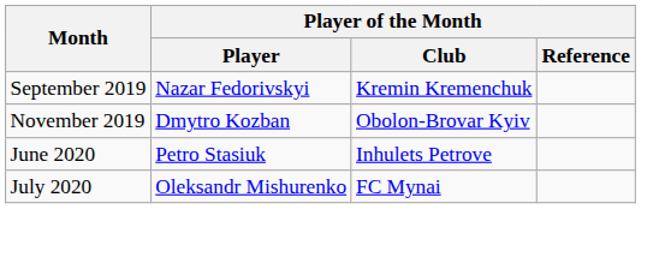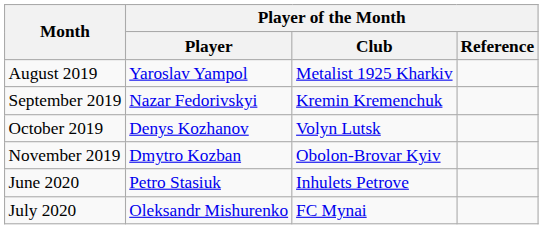+ row: August 2019 | Yaroslav Yampol | Metalist 1925 Kharkiv
+ row: October 2019 | Denys Kozhanov | Volyn Lutsk
